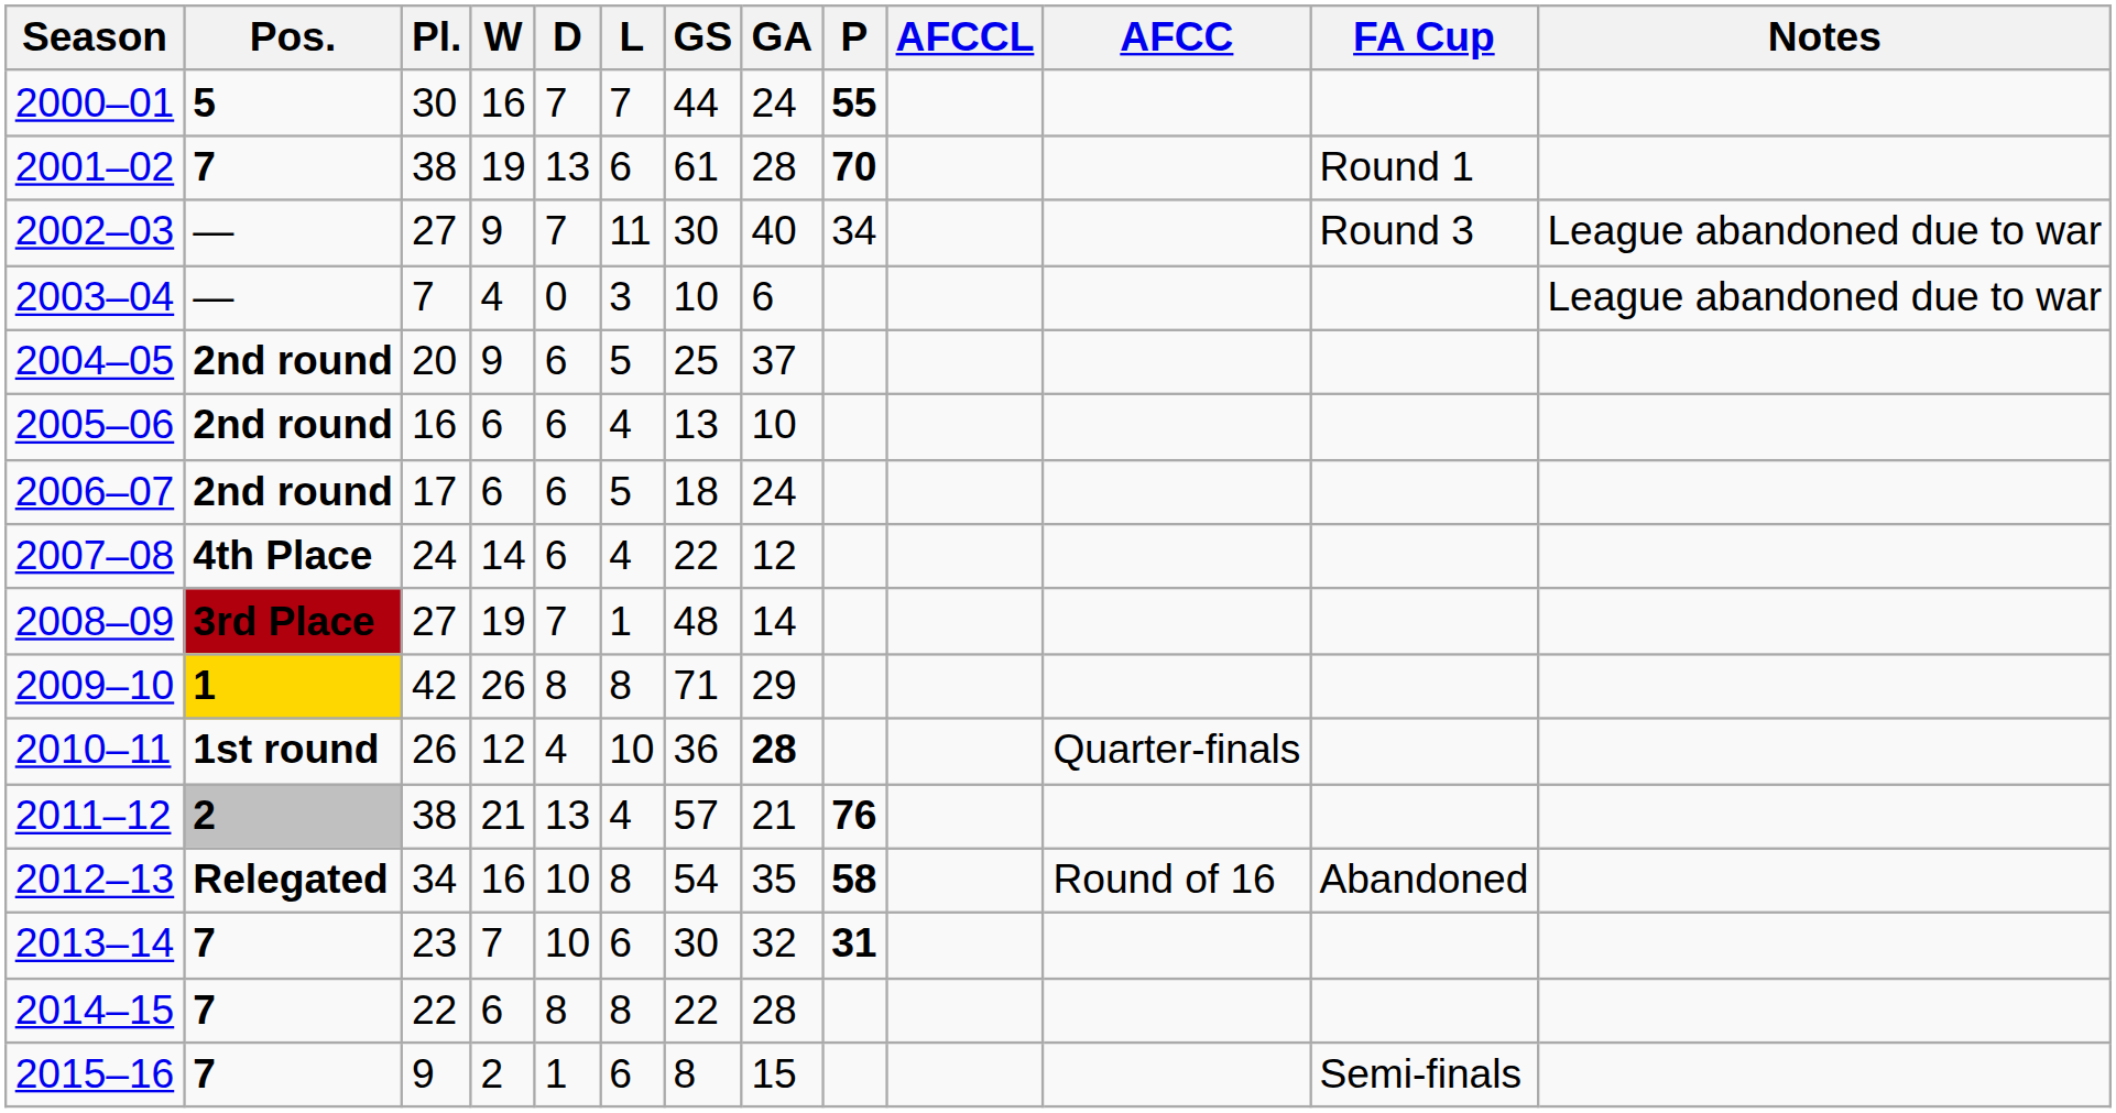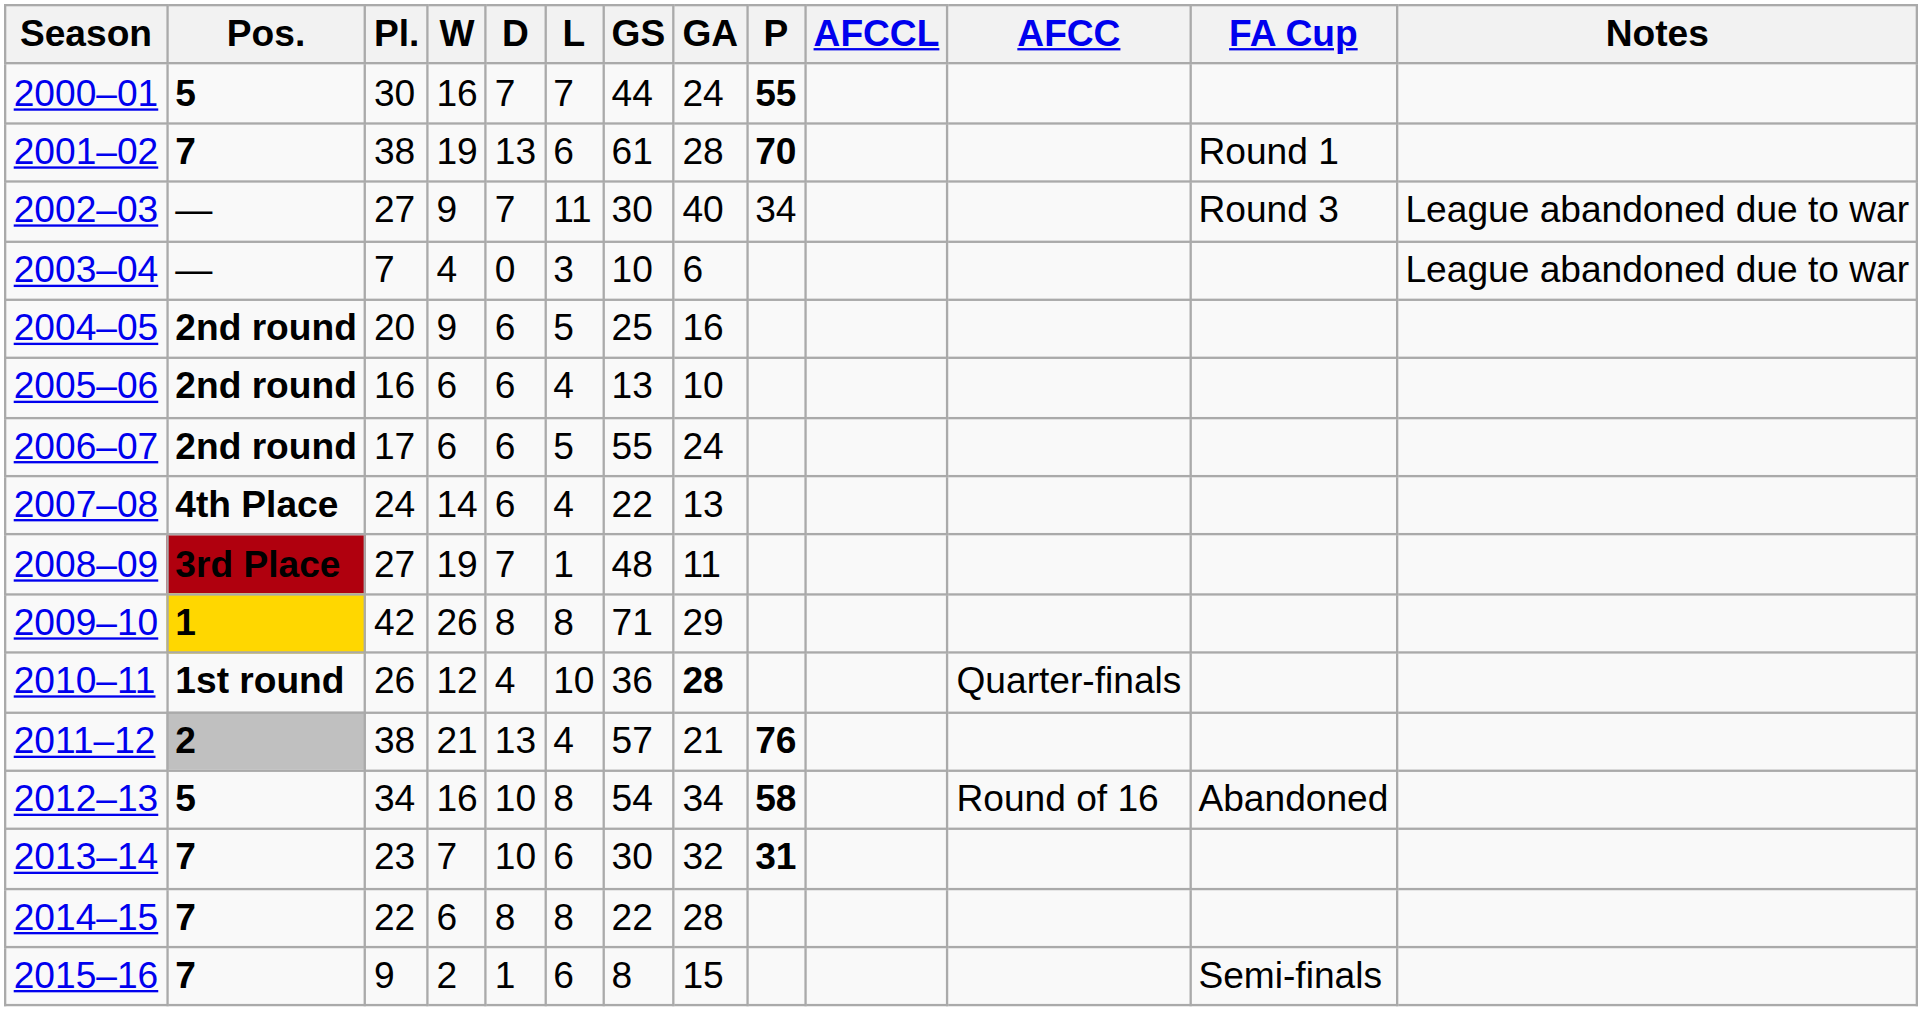2004–05 | GA: 37 -> 16
2006–07 | GS: 18 -> 55
2007–08 | GA: 12 -> 13
2008–09 | GA: 14 -> 11
2012–13 | Pos.: Relegated -> 5
2012–13 | GA: 35 -> 34
